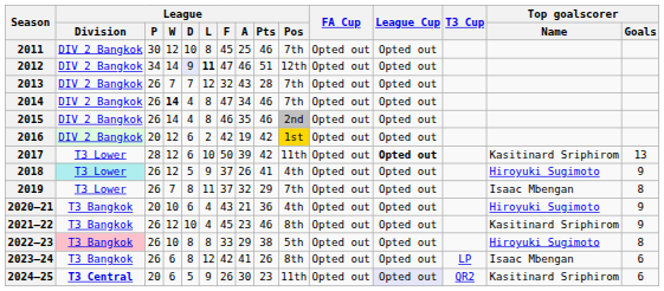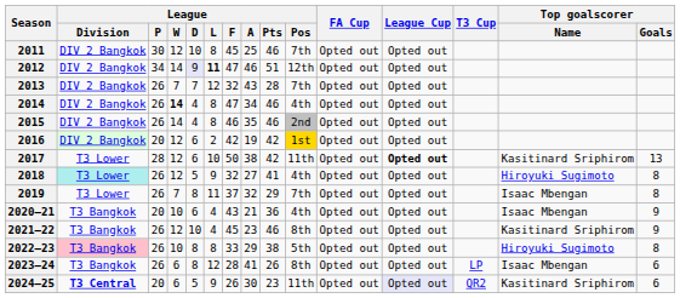2014 | League / Pos: 7th -> 4th
2017 | League / A: 39 -> 38
2018 | League / F: 37 -> 32
2018 | League / A: 26 -> 27
2018 | Top goalscorer / Goals: 9 -> 8
2020–21 | Top goalscorer / Name: Hiroyuki Sugimoto -> Isaac Mbengan
2023–24 | League / F: 42 -> 28
